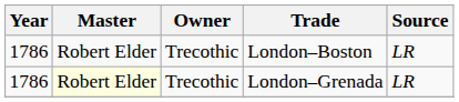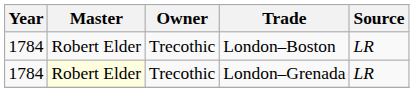London–Boston | Year: 1786 -> 1784
London–Grenada | Year: 1786 -> 1784
